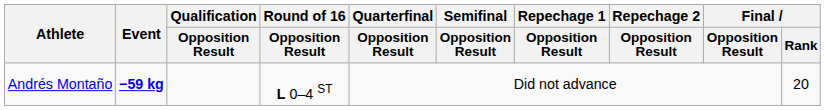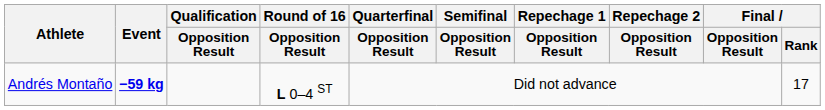Andrés Montaño | Final / Rank: 20 -> 17
